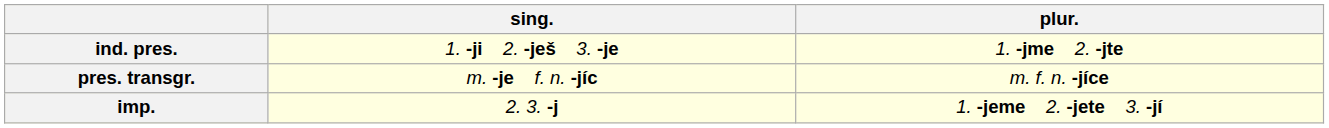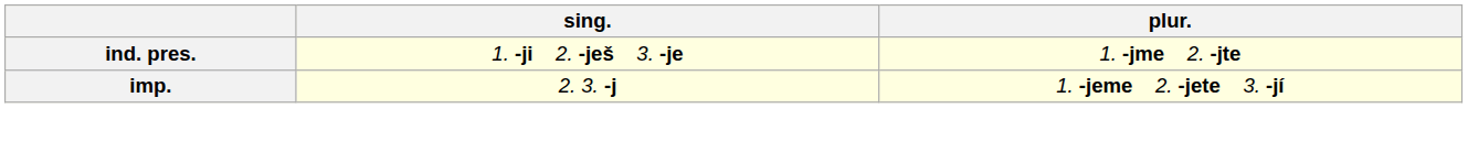- row: pres. transgr. | m. -je f. n. -jíc | m. f. n. -jíce
